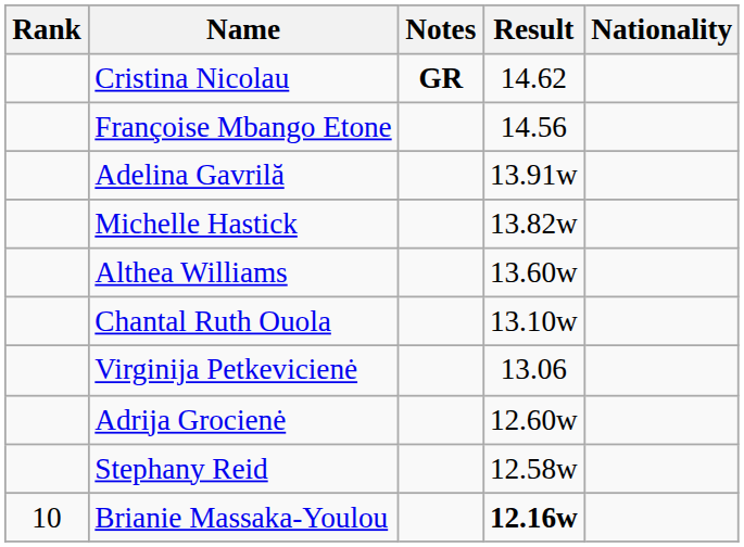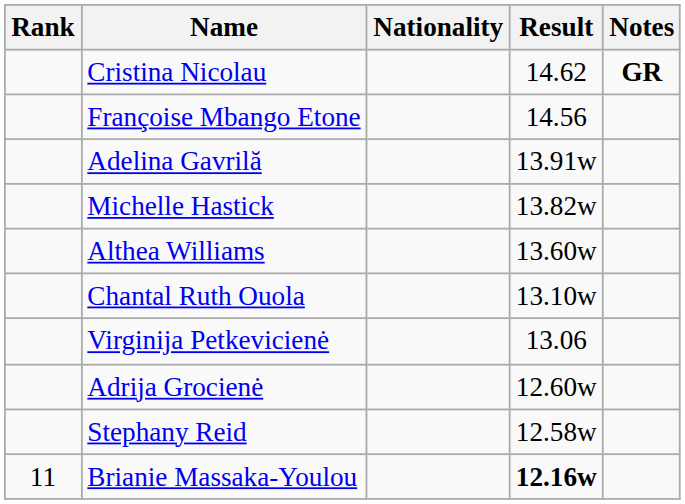columns swapped: Nationality <-> Notes
Brianie Massaka-Youlou | Rank: 10 -> 11
